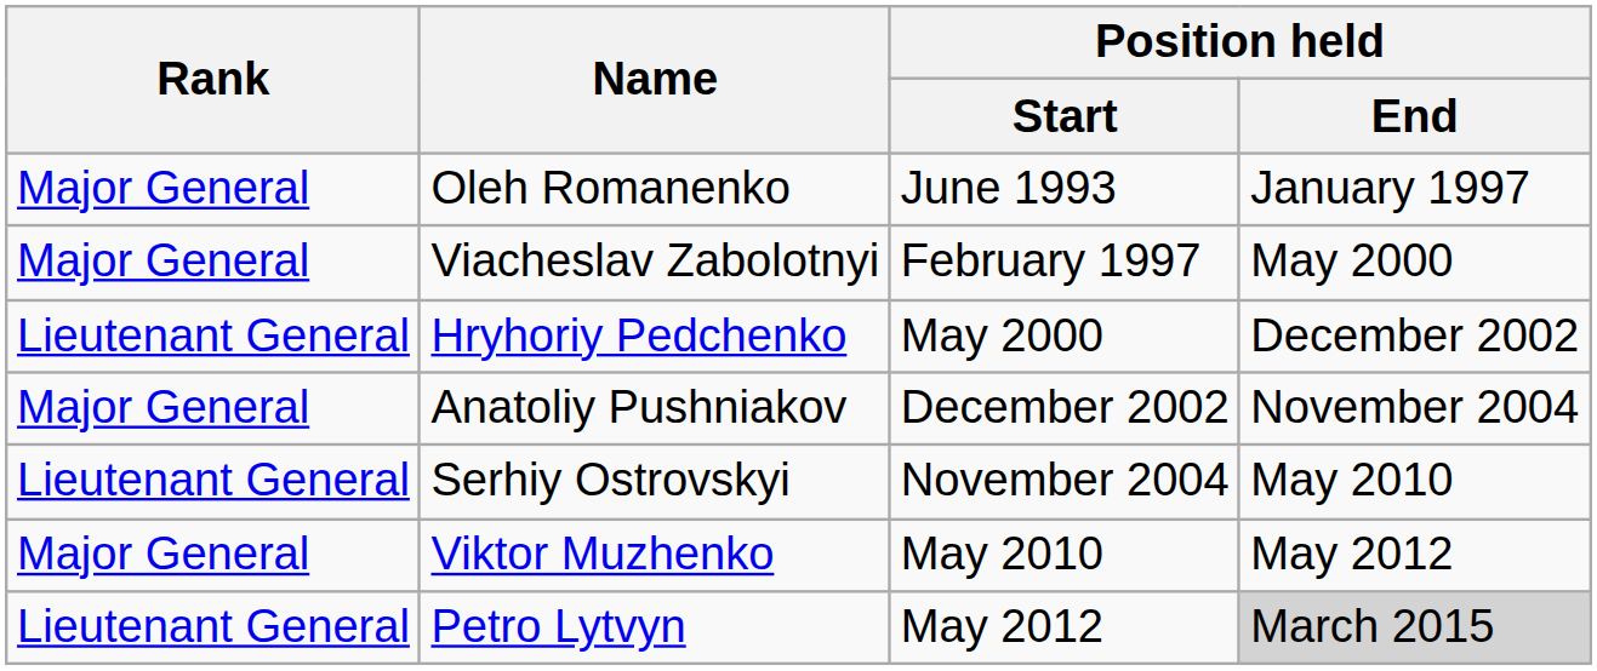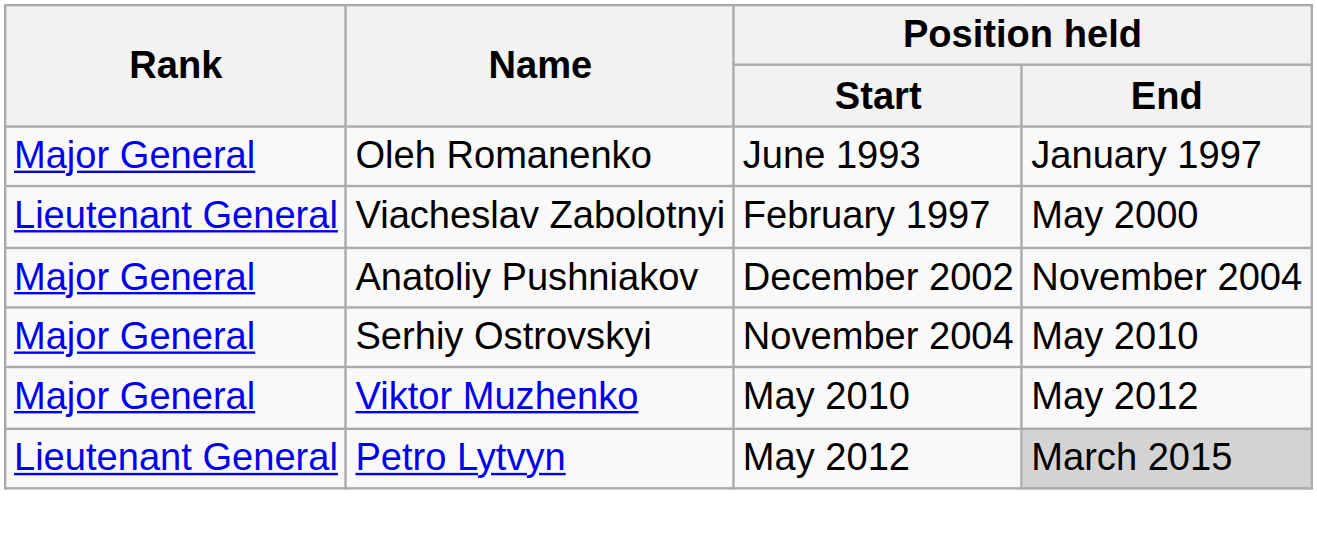Viacheslav Zabolotnyi | Rank: Major General -> Lieutenant General
- row: Lieutenant General | Hryhoriy Pedchenko | May 2000 | December 2002
Serhiy Ostrovskyi | Rank: Lieutenant General -> Major General
